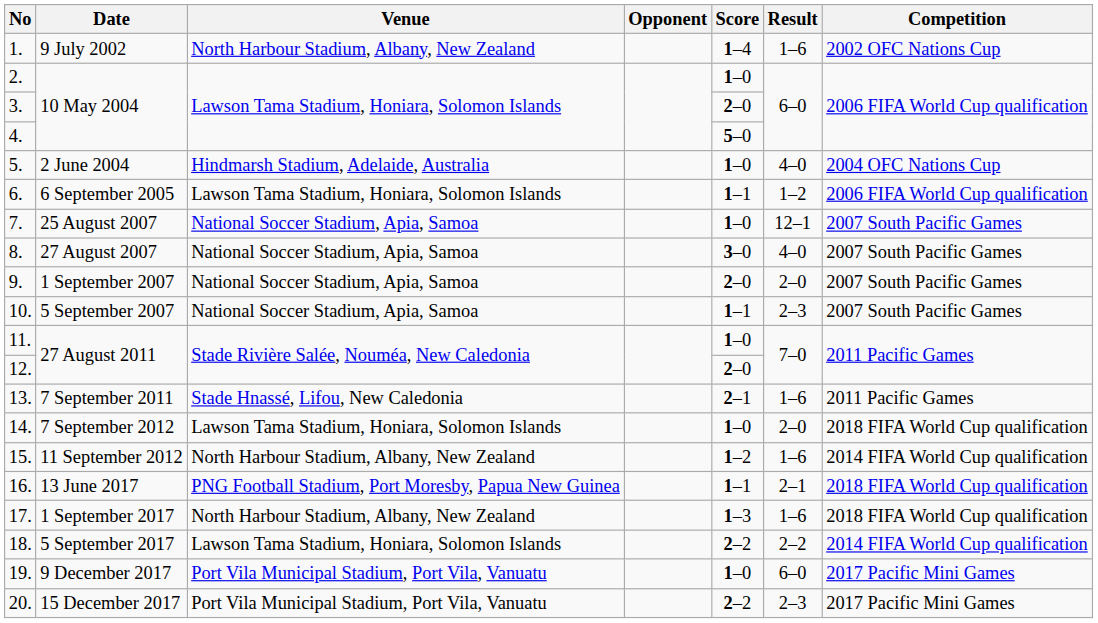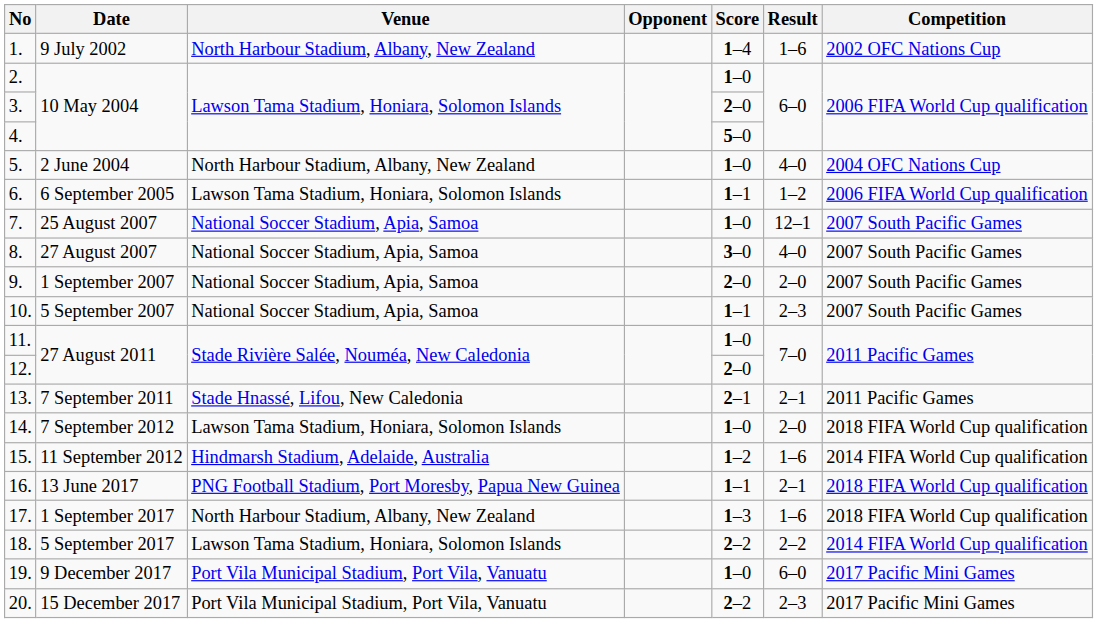5. | Venue: Hindmarsh Stadium, Adelaide, Australia -> North Harbour Stadium, Albany, New Zealand
13. | Result: 1–6 -> 2–1
15. | Venue: North Harbour Stadium, Albany, New Zealand -> Hindmarsh Stadium, Adelaide, Australia
